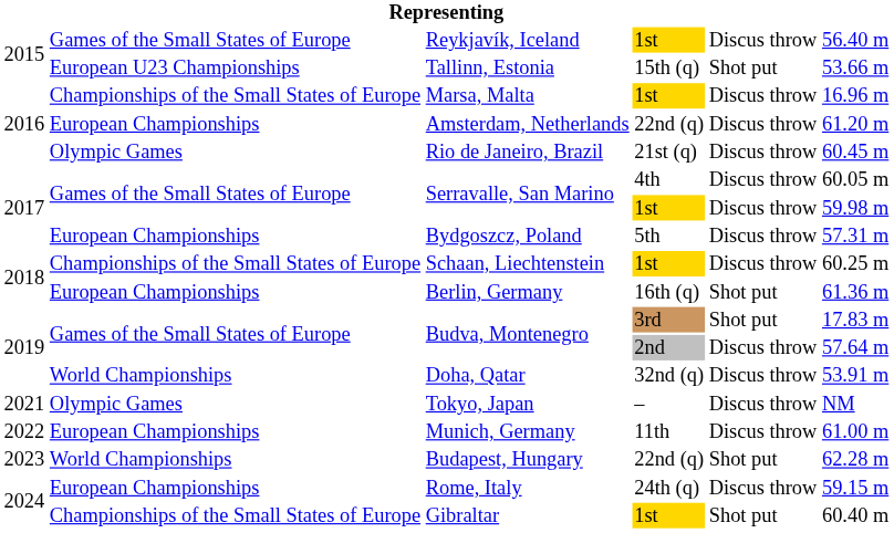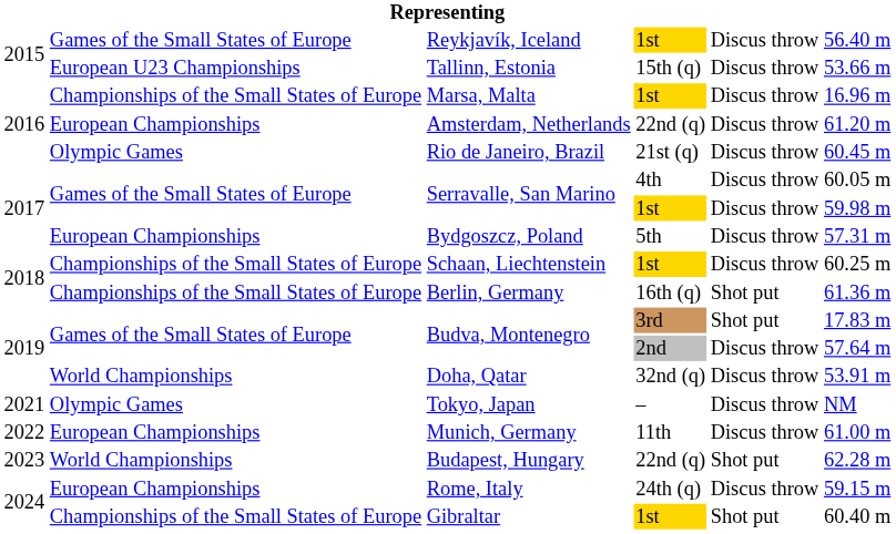Tallinn, Estonia | column 5: Shot put -> Discus throw
Berlin, Germany | column 2: European Championships -> Championships of the Small States of Europe
